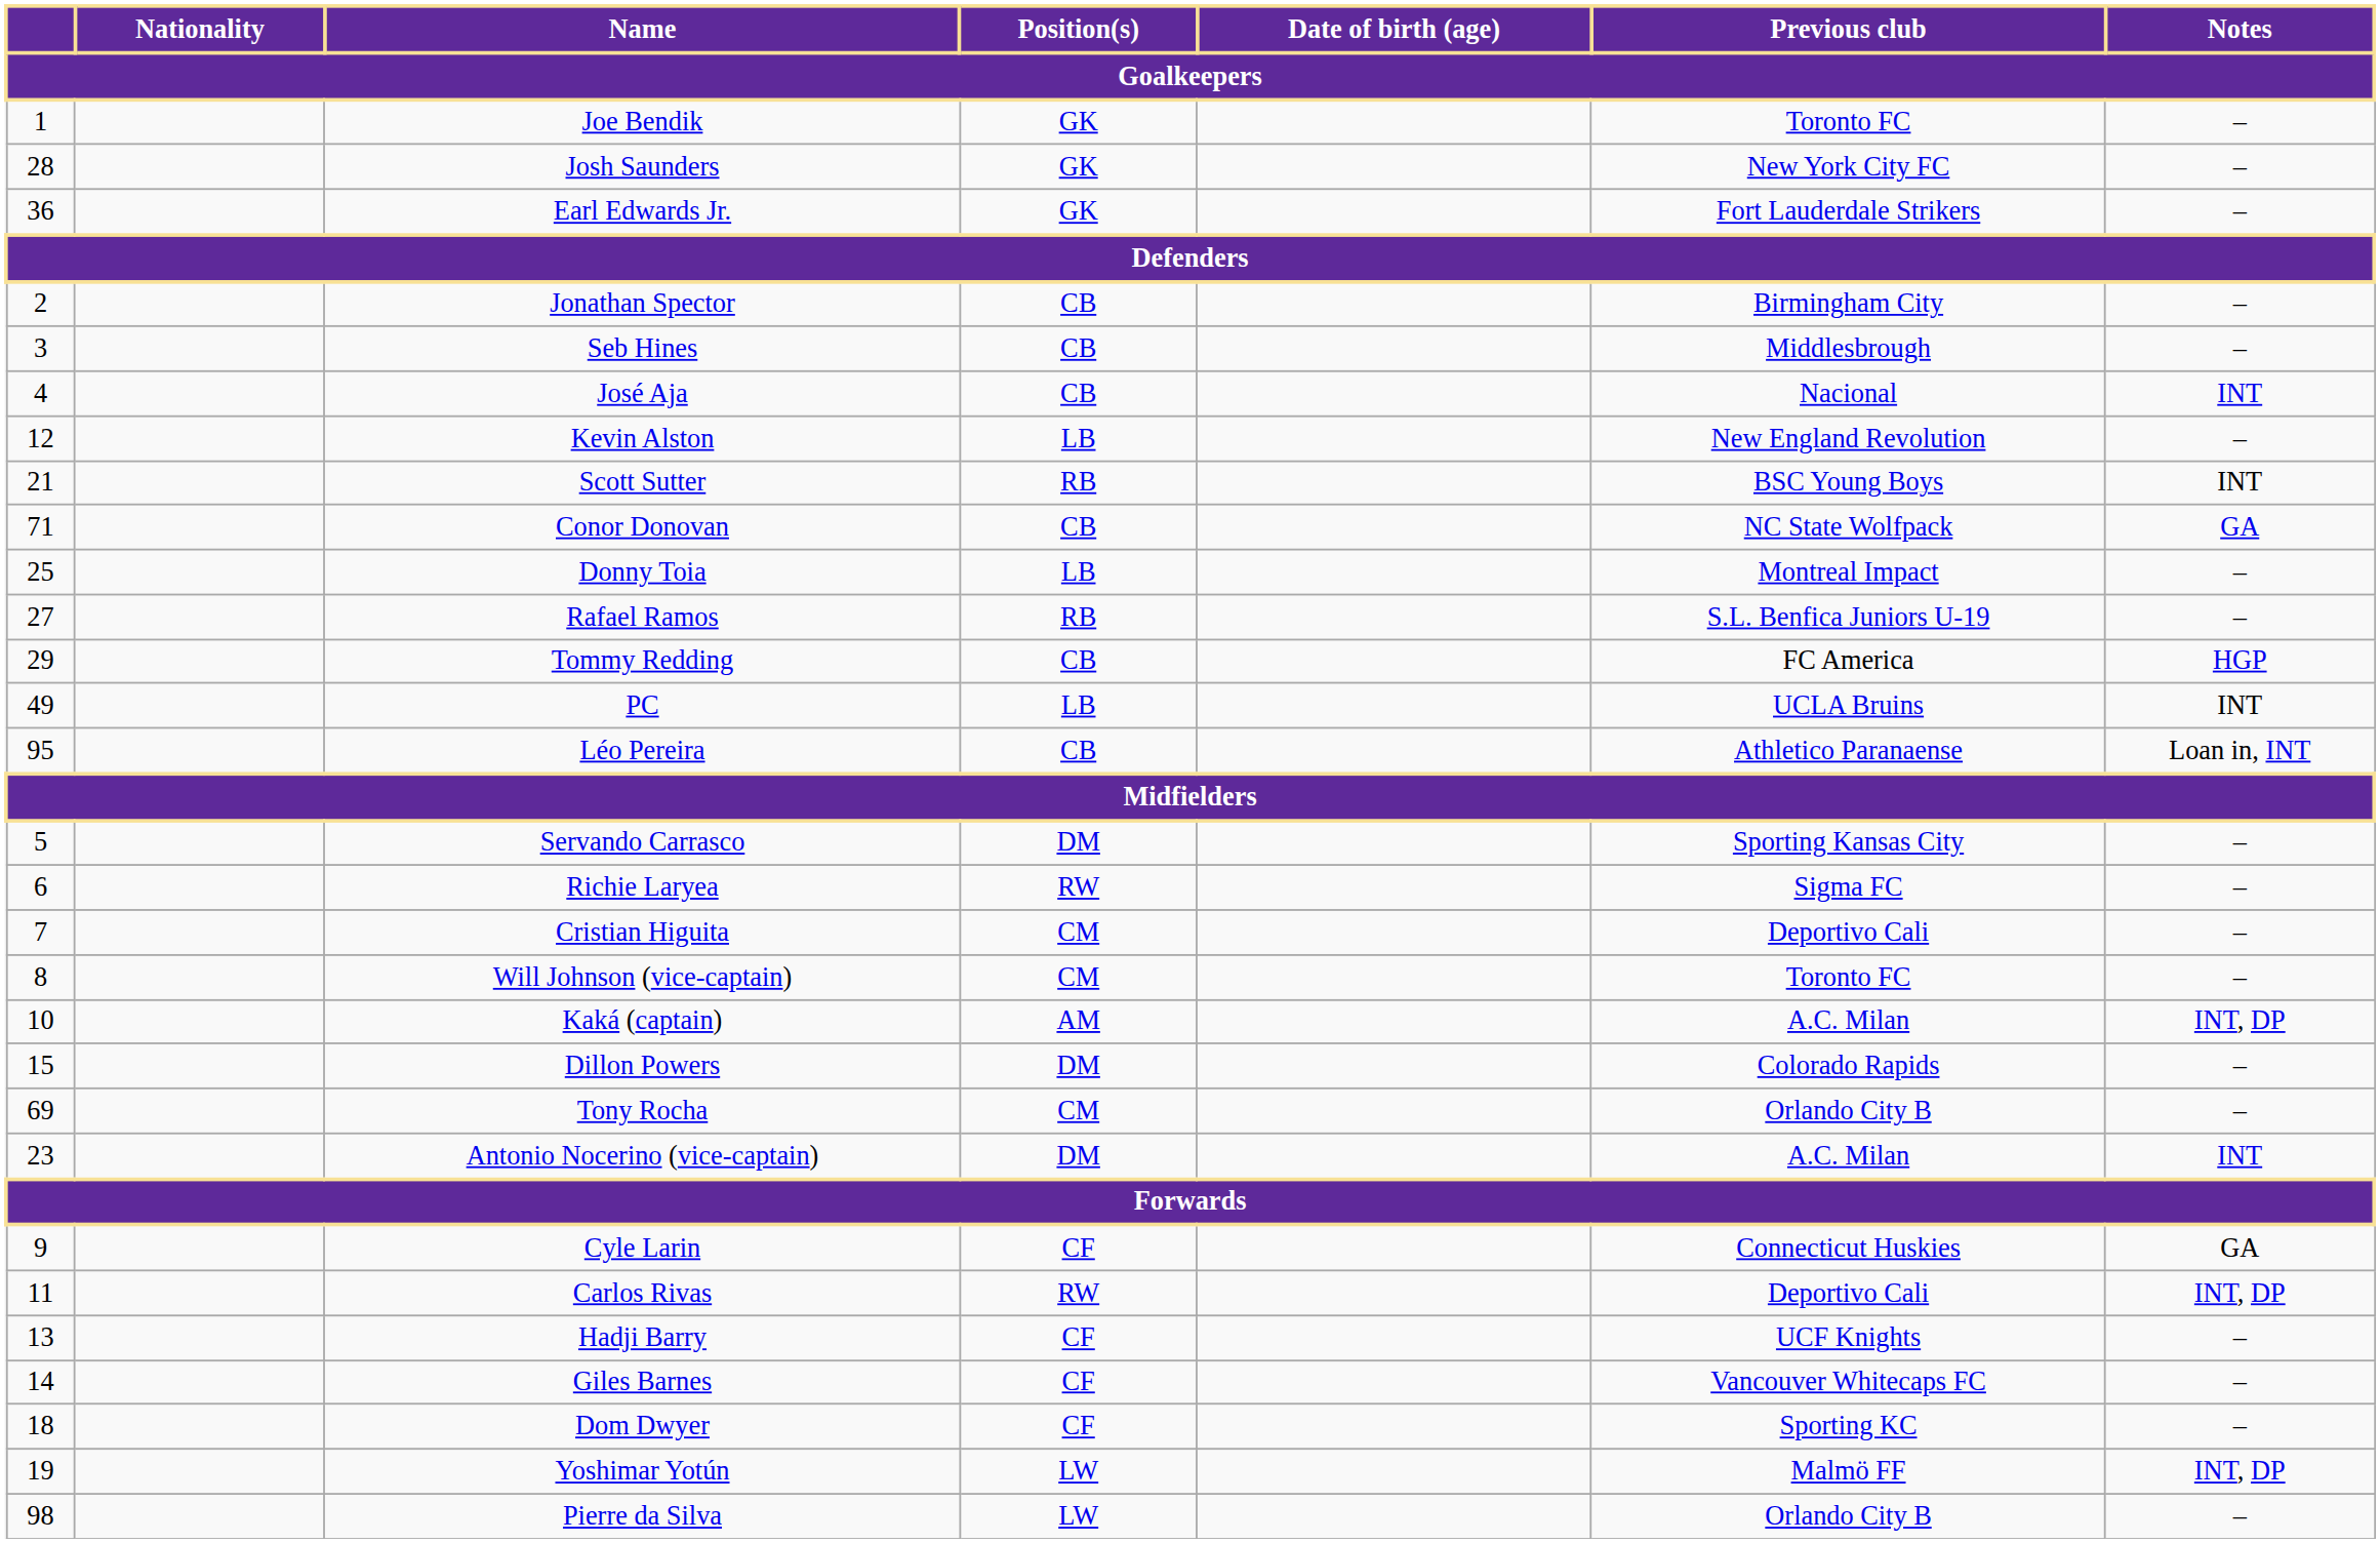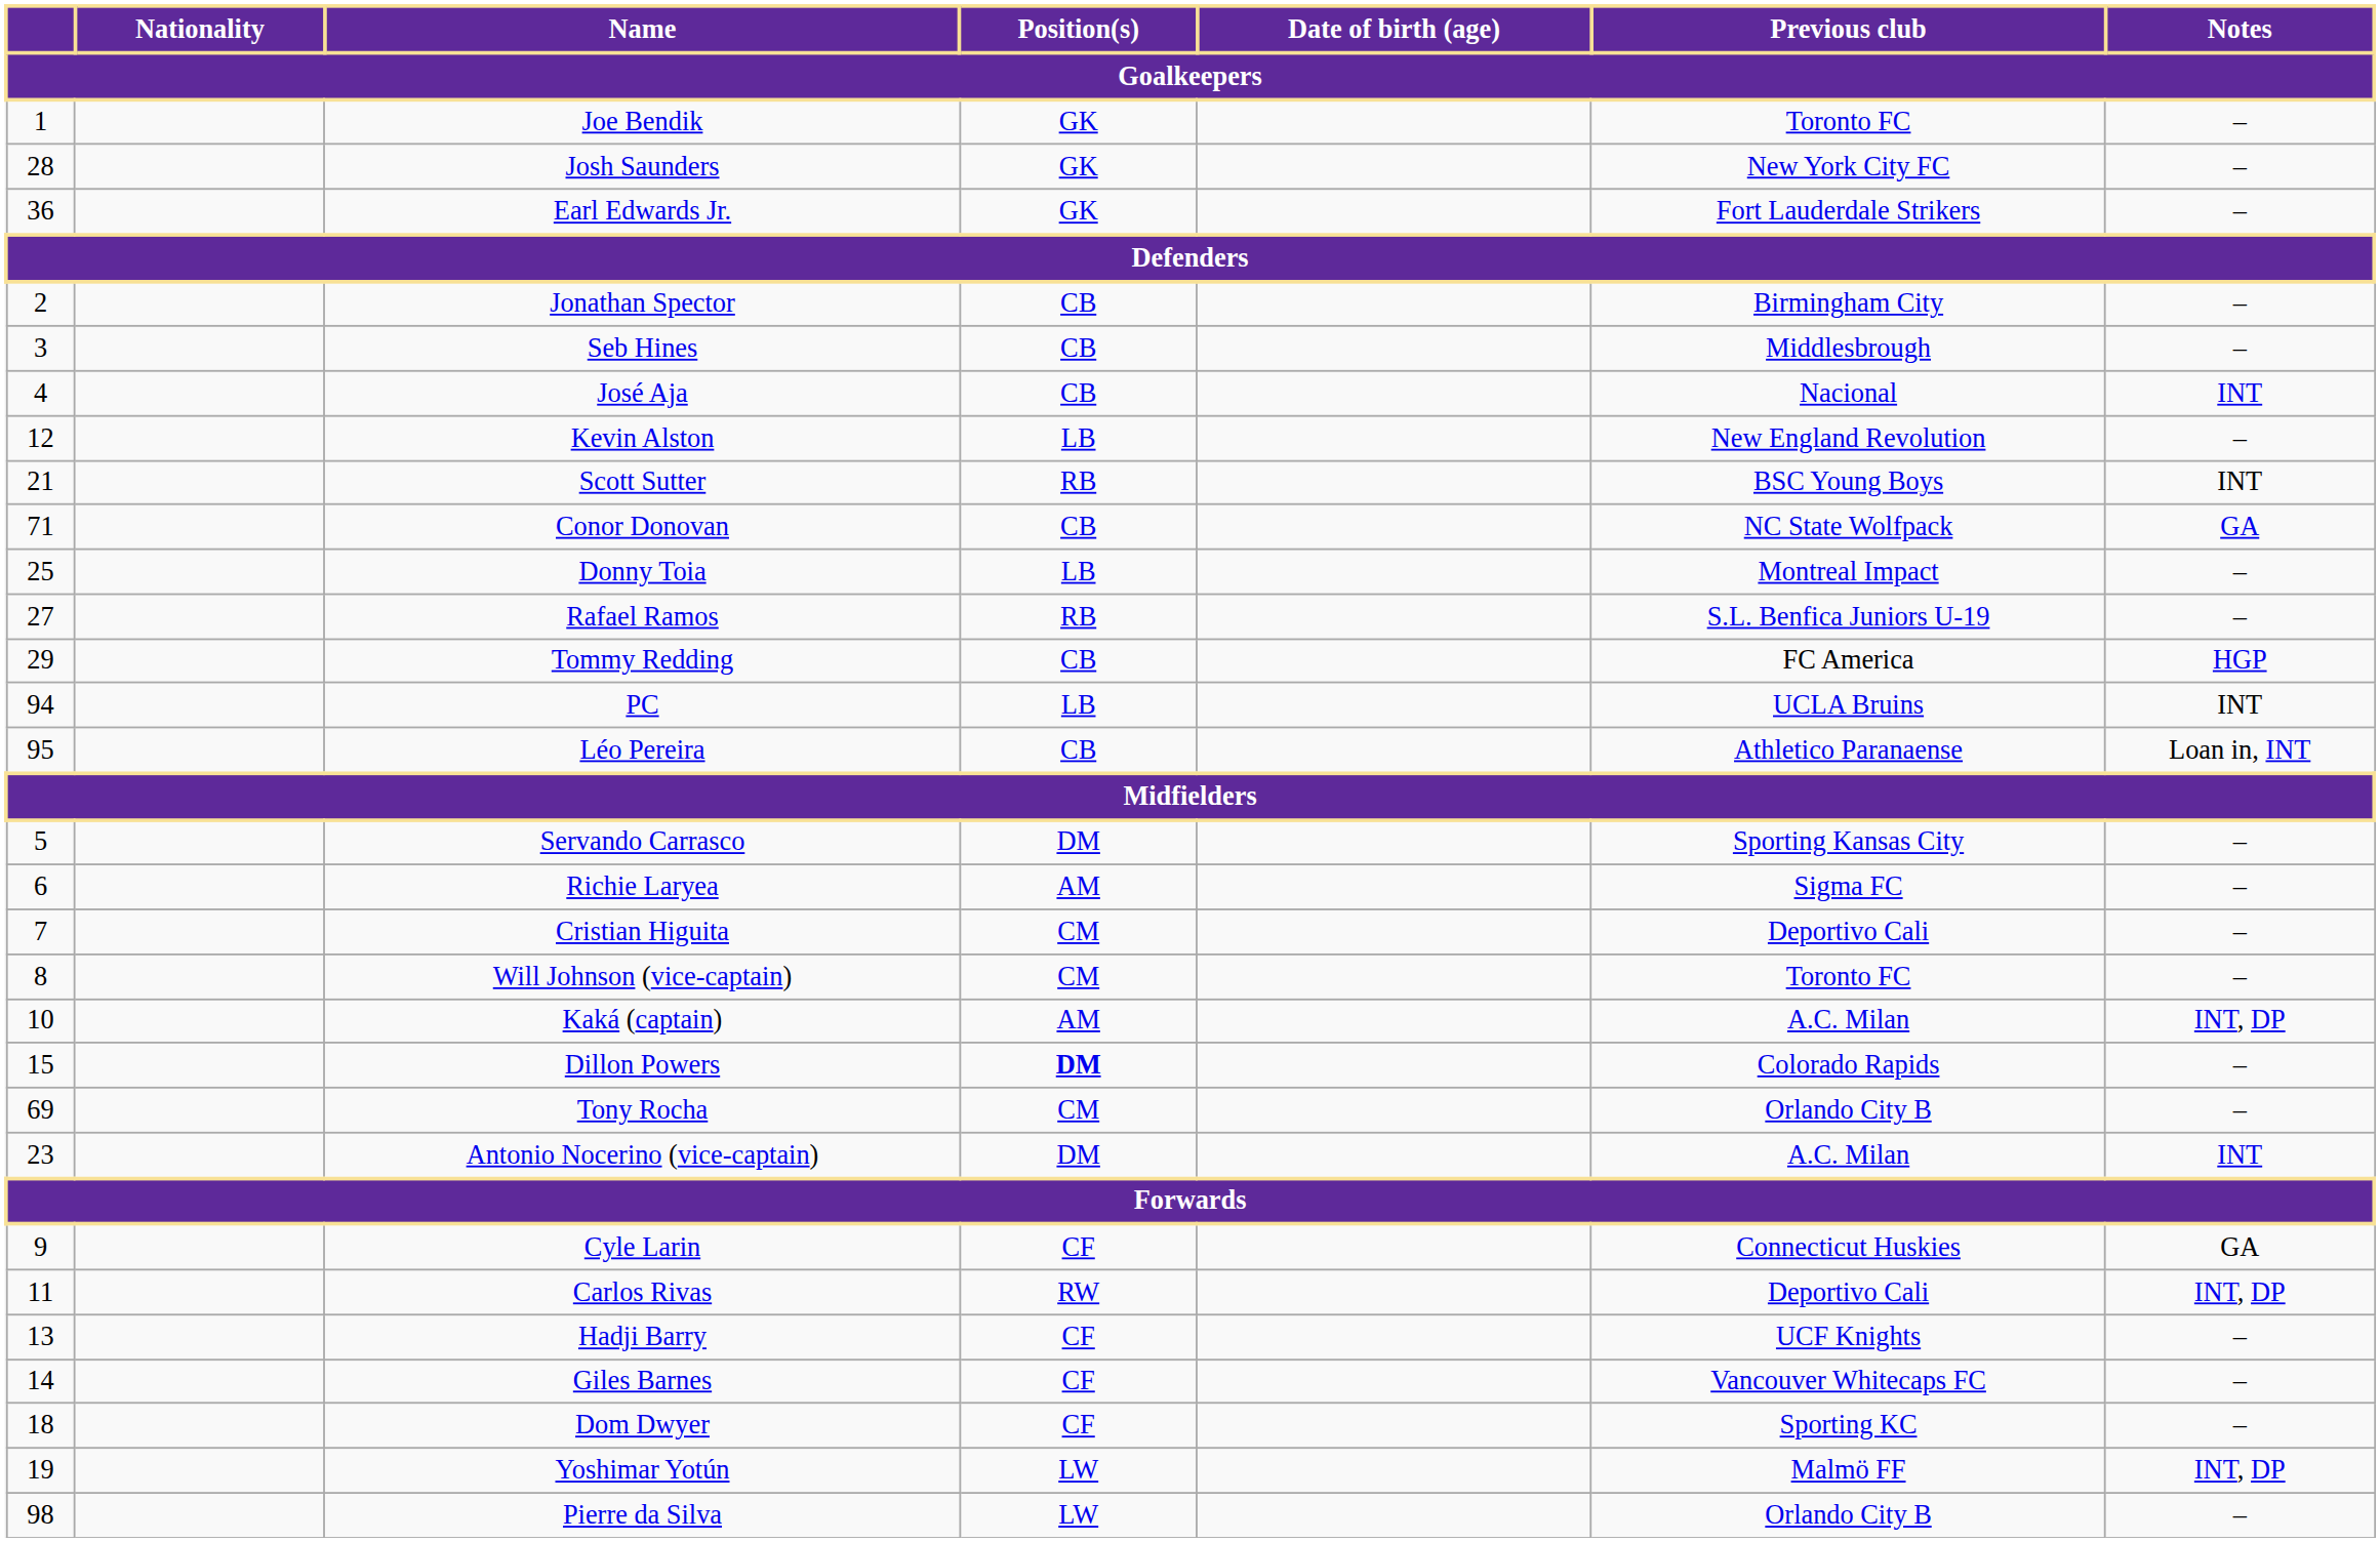PC | column 1: 49 -> 94
Richie Laryea | Position(s): RW -> AM
Dillon Powers | Position(s): normal -> bold
